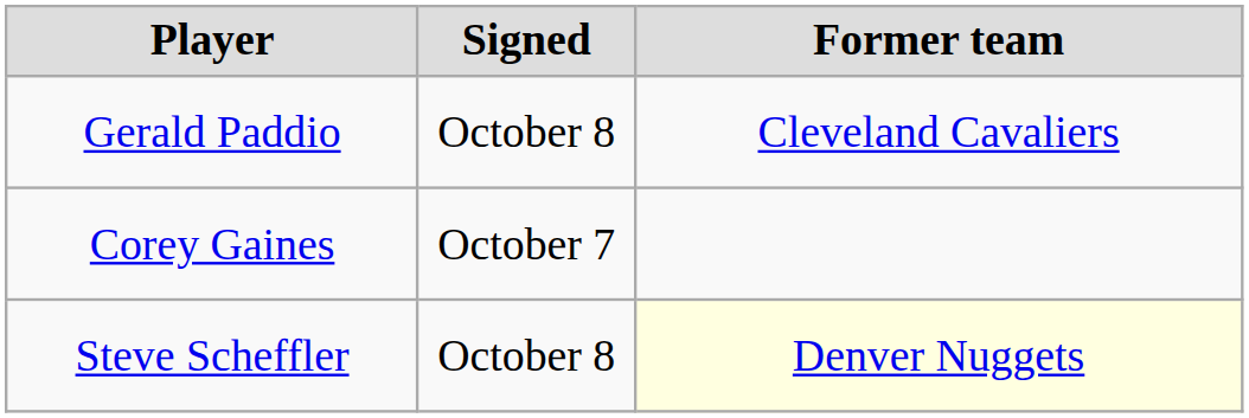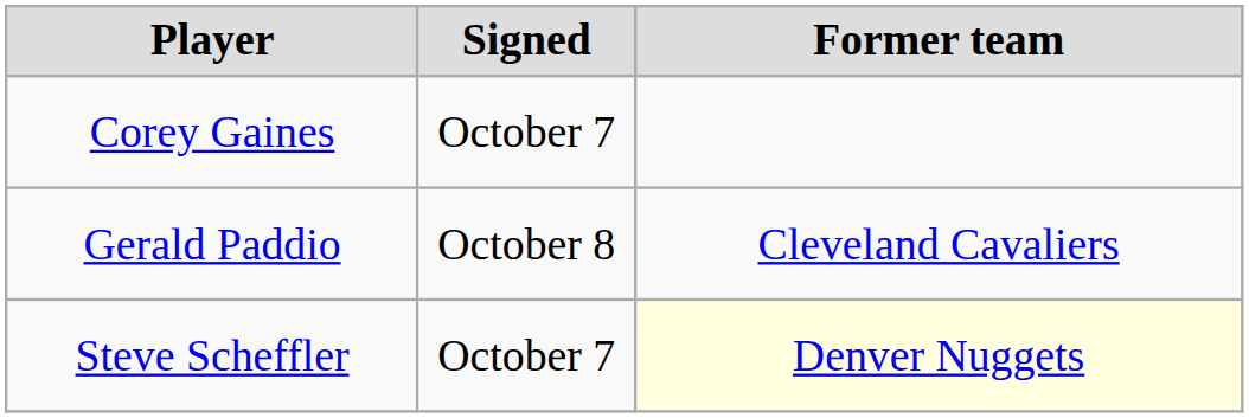rows swapped: Corey Gaines <-> Gerald Paddio
Steve Scheffler | Signed: October 8 -> October 7
